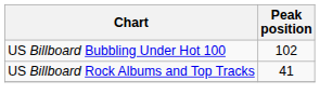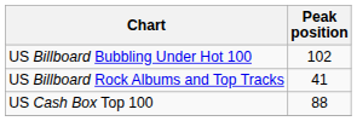+ row: US Cash Box Top 100 | 88
